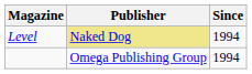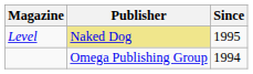Level | Since: 1994 -> 1995
